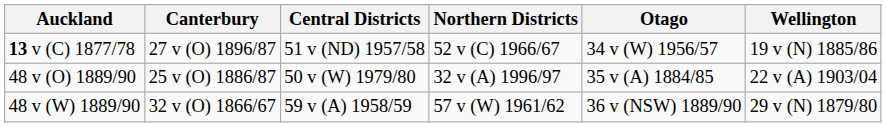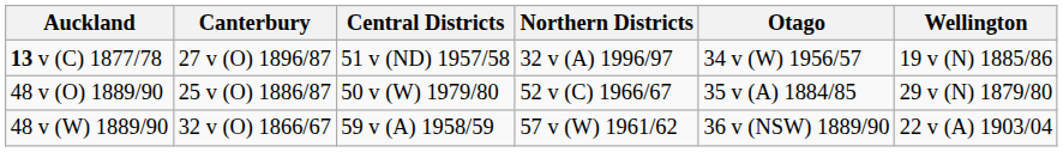13 v (C) 1877/78 | Northern Districts: 52 v (C) 1966/67 -> 32 v (A) 1996/97
48 v (O) 1889/90 | Northern Districts: 32 v (A) 1996/97 -> 52 v (C) 1966/67
48 v (O) 1889/90 | Wellington: 22 v (A) 1903/04 -> 29 v (N) 1879/80
48 v (W) 1889/90 | Wellington: 29 v (N) 1879/80 -> 22 v (A) 1903/04
